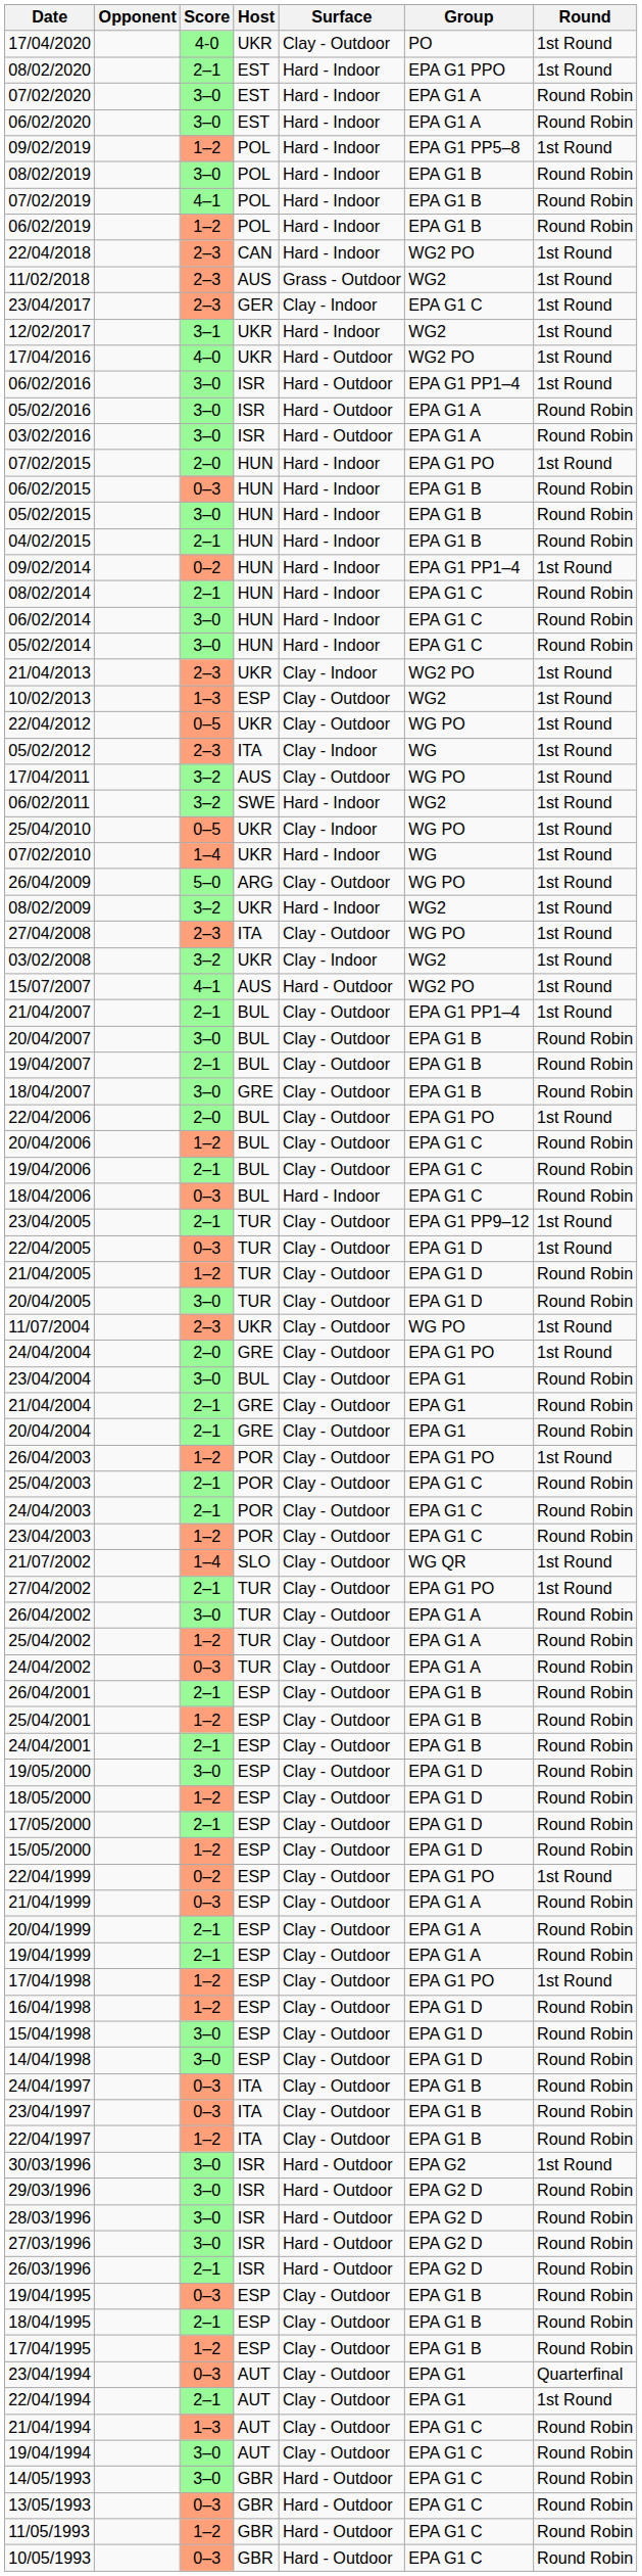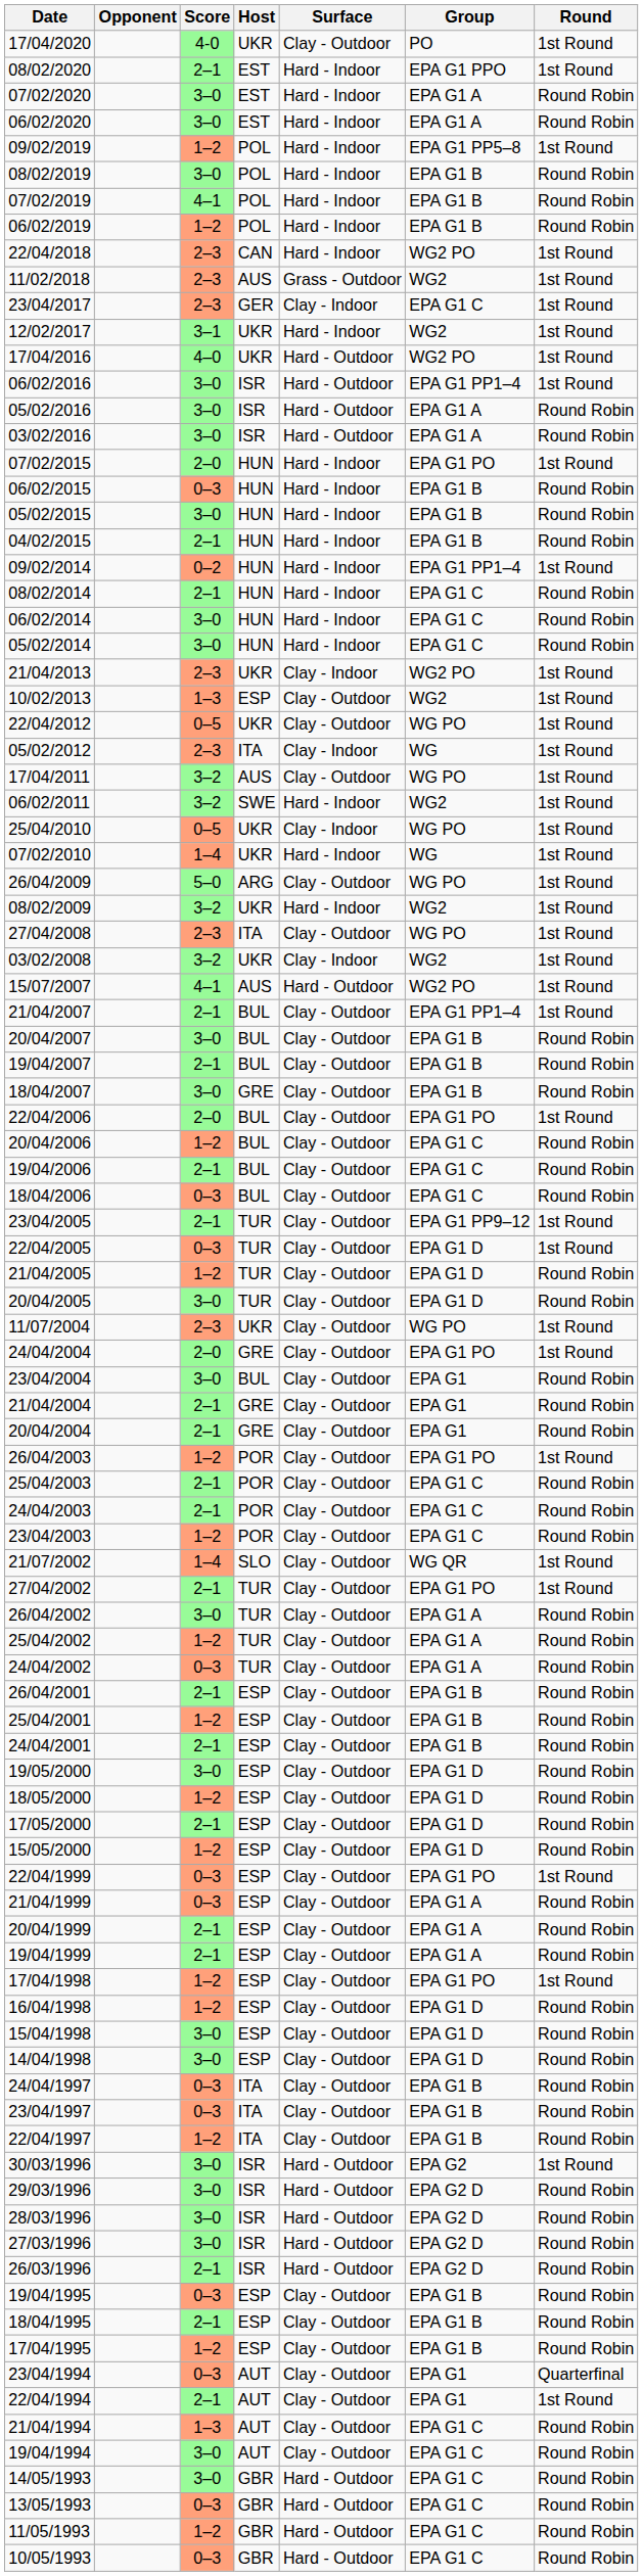18/04/2006 | Surface: Hard - Indoor -> Clay - Outdoor
22/04/1999 | Score: 0–2 -> 0–3
